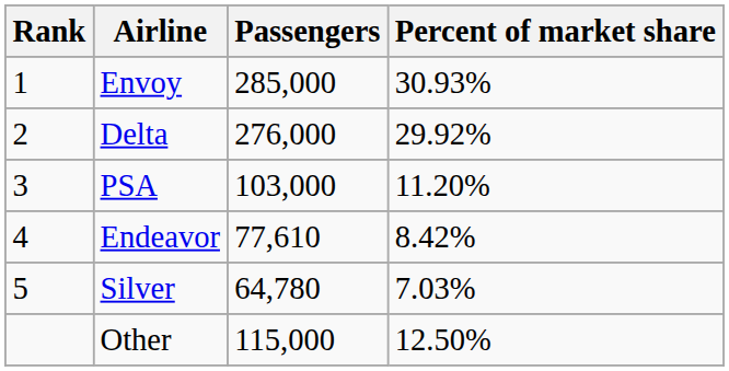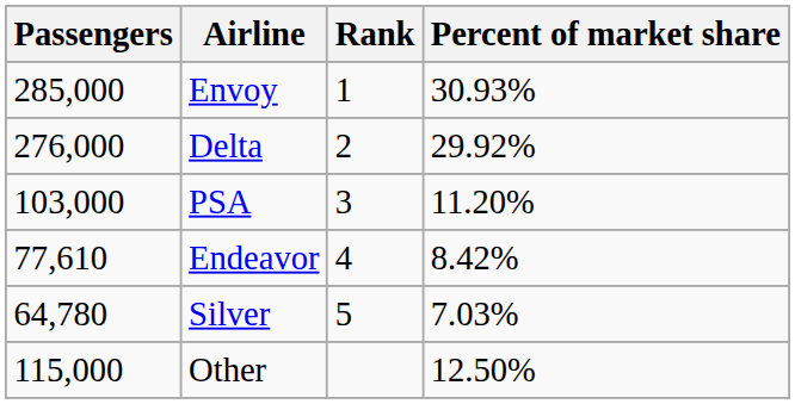columns swapped: Rank <-> Passengers
